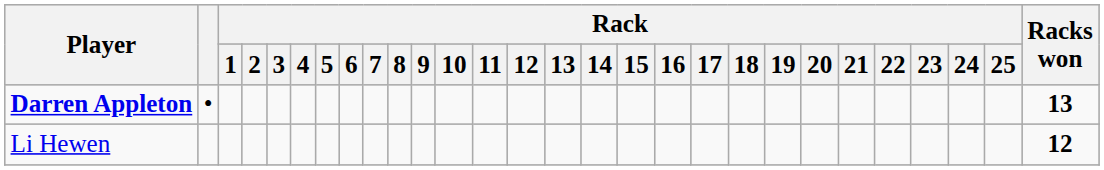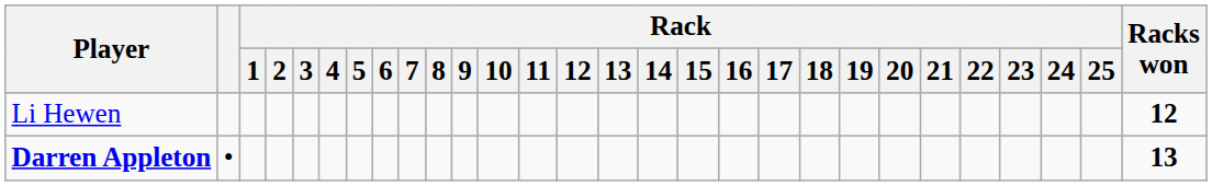rows swapped: Darren Appleton <-> Li Hewen
